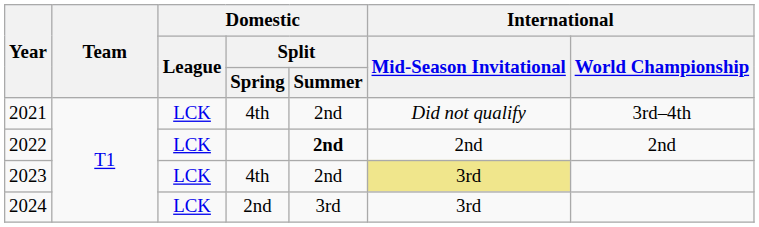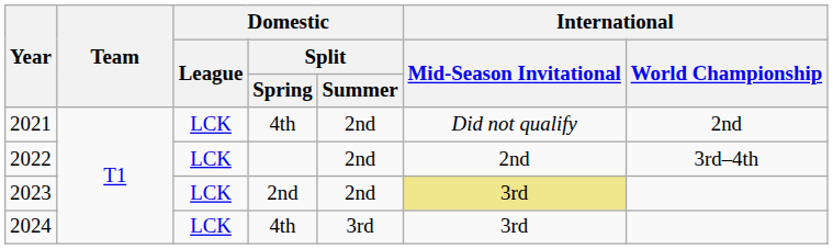2021 | International / World Championship: 3rd–4th -> 2nd
2022 | Domestic / Split / Summer: bold -> normal
2022 | International / World Championship: 2nd -> 3rd–4th
2023 | Domestic / Split / Spring: 4th -> 2nd
2024 | Domestic / Split / Spring: 2nd -> 4th
